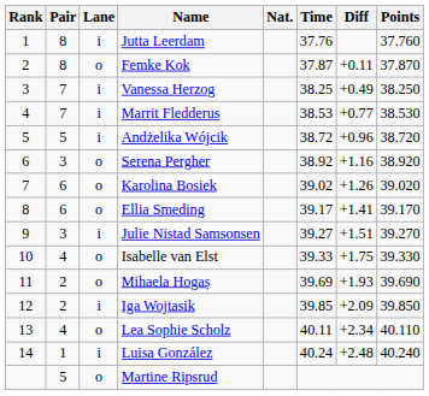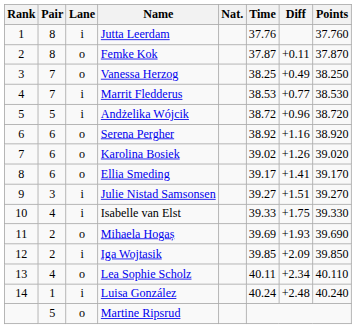Vanessa Herzog | Lane: i -> o
Serena Pergher | Pair: 3 -> 6
Isabelle van Elst | Lane: o -> i
